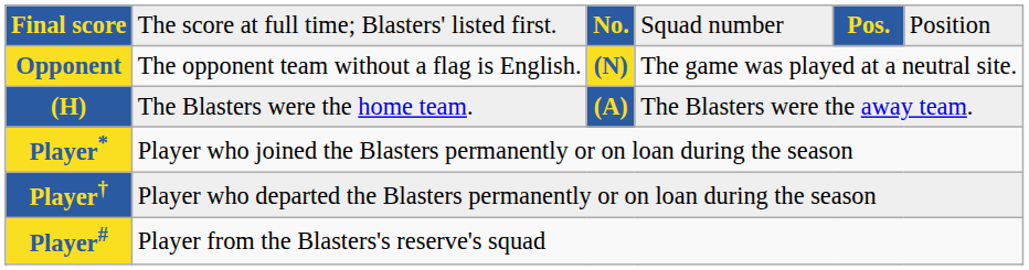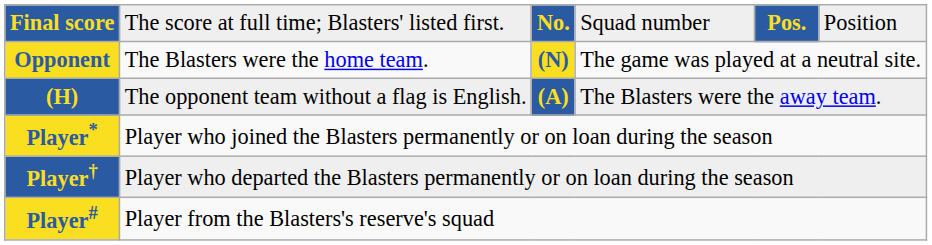Opponent | column 2: The opponent team without a flag is English. -> The Blasters were the home team.
(H) | column 2: The Blasters were the home team. -> The opponent team without a flag is English.
